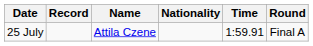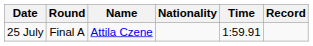columns swapped: Round <-> Record
